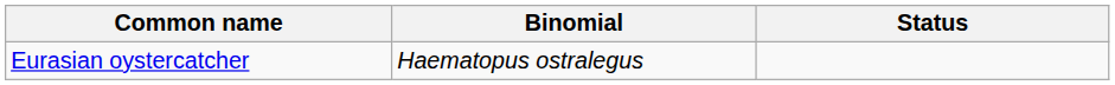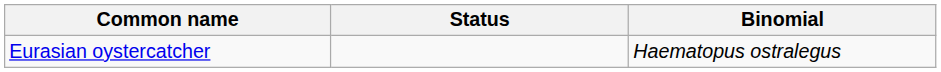columns swapped: Binomial <-> Status
